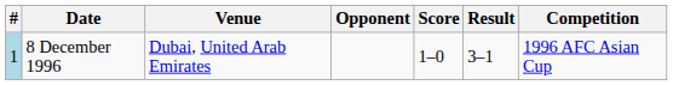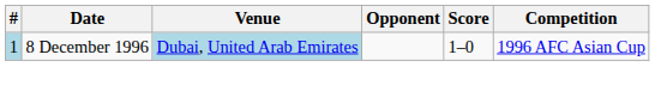- column: Result | 3–1
8 December 1996 | Venue: no background -> lightblue background
